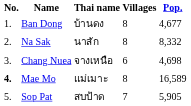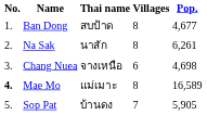Ban Dong | Thai name: บ้านดง -> สบป้าด
Na Sak | Pop.: 8,332 -> 6,261
Sop Pat | Thai name: สบป้าด -> บ้านดง
